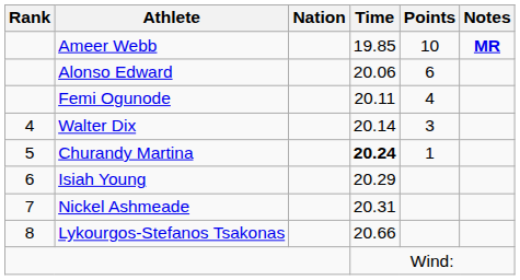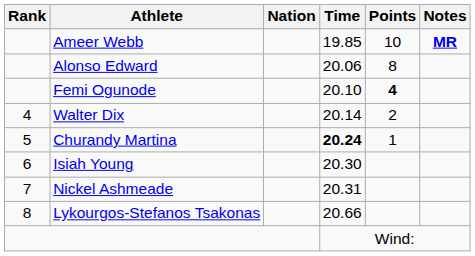Alonso Edward | Points: 6 -> 8
Femi Ogunode | Time: 20.11 -> 20.10
Femi Ogunode | Points: normal -> bold
Walter Dix | Points: 3 -> 2
Isiah Young | Time: 20.29 -> 20.30
